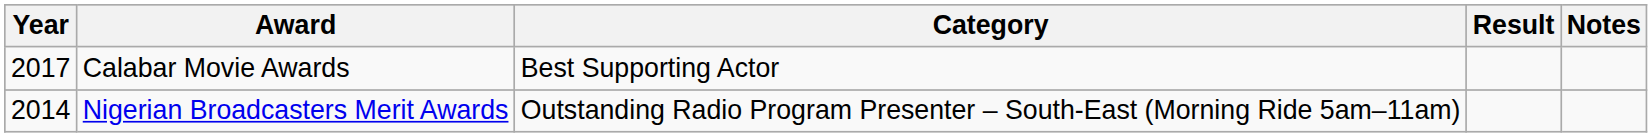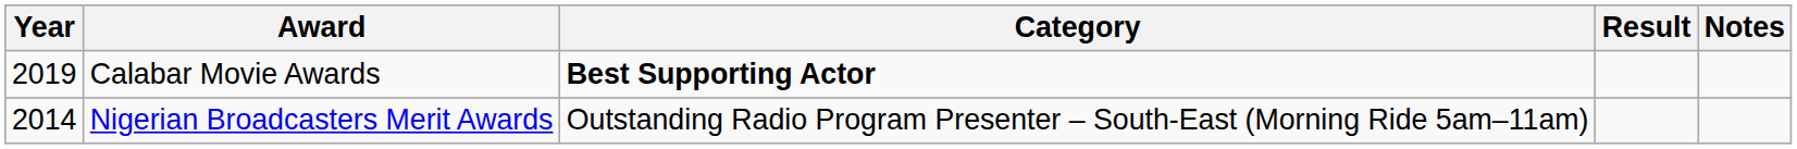Calabar Movie Awards | Year: 2017 -> 2019
Calabar Movie Awards | Category: normal -> bold
